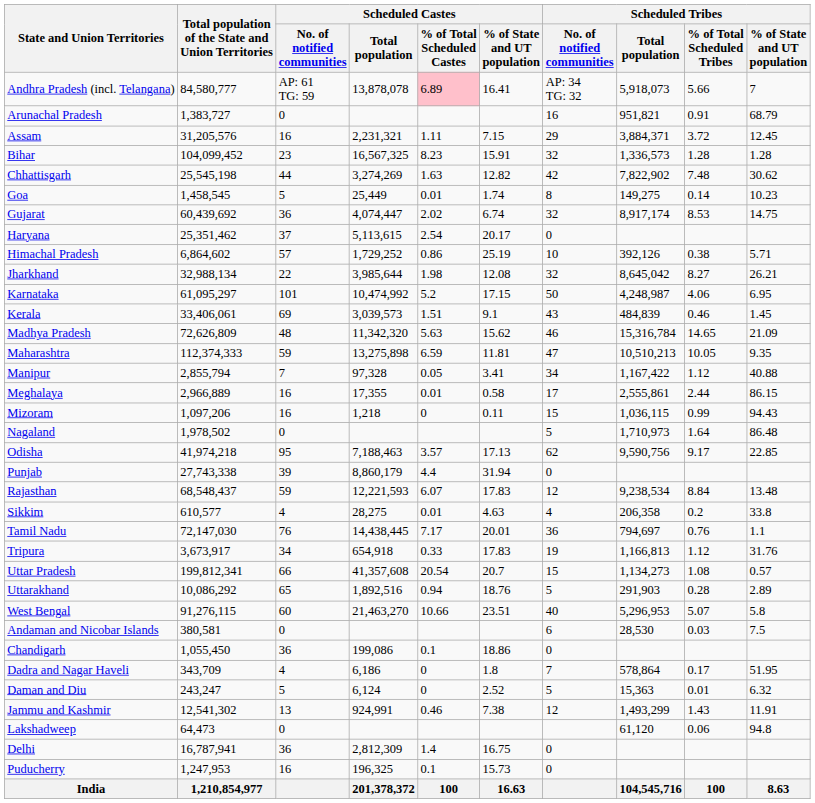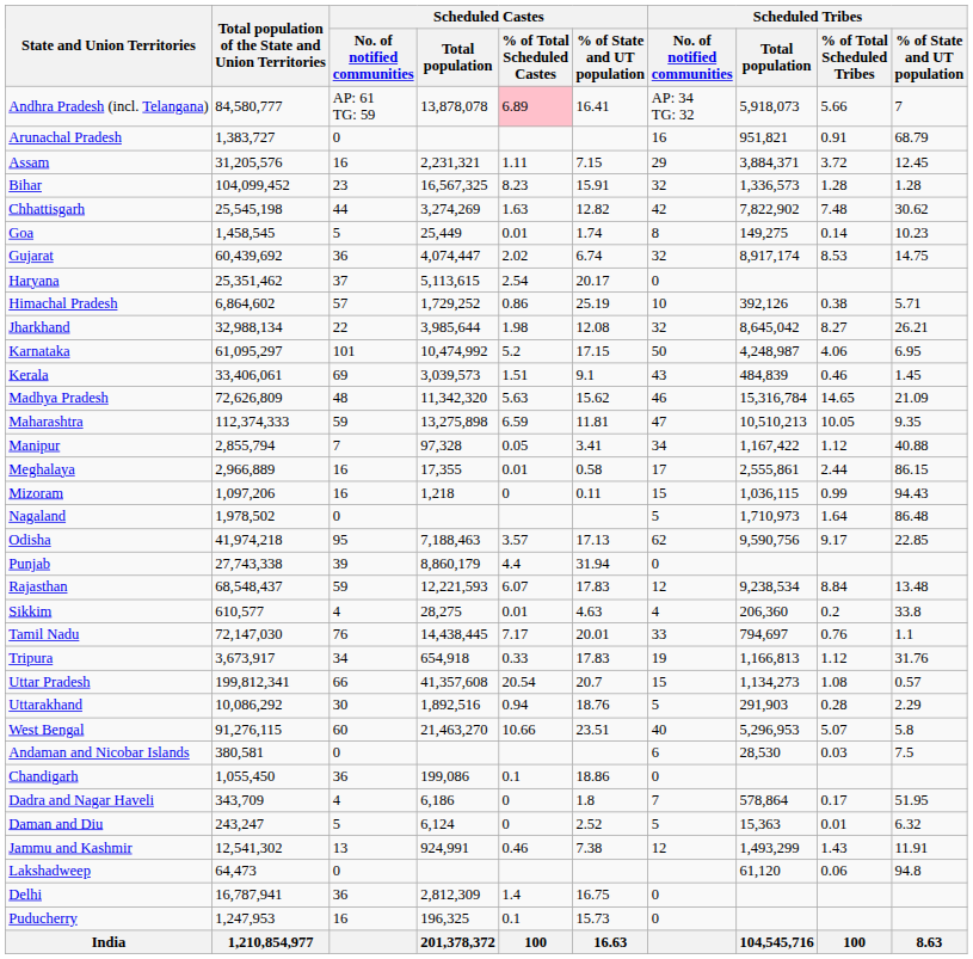Sikkim | Scheduled Tribes / Total population: 206,358 -> 206,360
Tamil Nadu | Scheduled Tribes / No. of notified communities: 36 -> 33
Uttarakhand | Scheduled Castes / No. of notified communities: 65 -> 30
Uttarakhand | Scheduled Tribes / % of State and UT population: 2.89 -> 2.29
